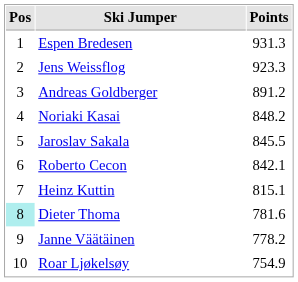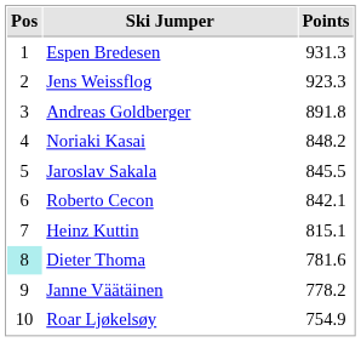Andreas Goldberger | Points: 891.2 -> 891.8
